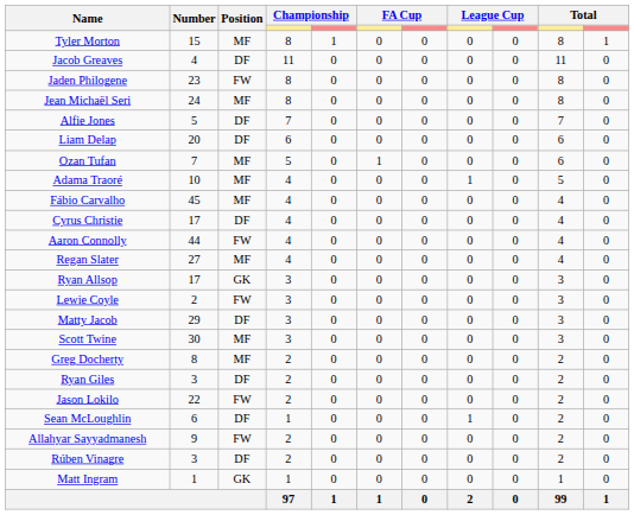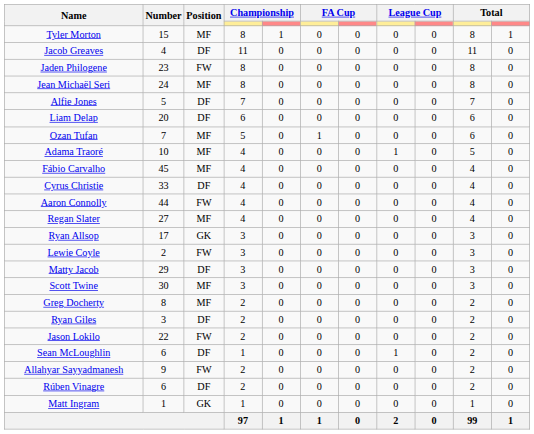Cyrus Christie | Number: 17 -> 33
Rúben Vinagre | Number: 3 -> 6
